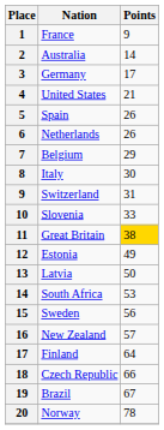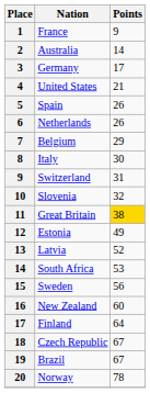Slovenia | Points: 33 -> 32
Latvia | Points: 50 -> 52
New Zealand | Points: 57 -> 60
Czech Republic | Points: 66 -> 67
